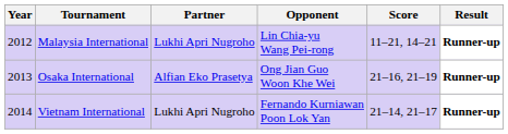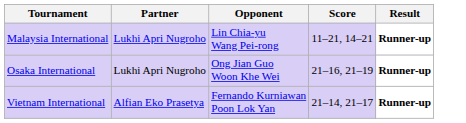- column: Year | 2012 | 2013 | 2014
Osaka International | Partner: Alfian Eko Prasetya -> Lukhi Apri Nugroho
Vietnam International | Partner: Lukhi Apri Nugroho -> Alfian Eko Prasetya
